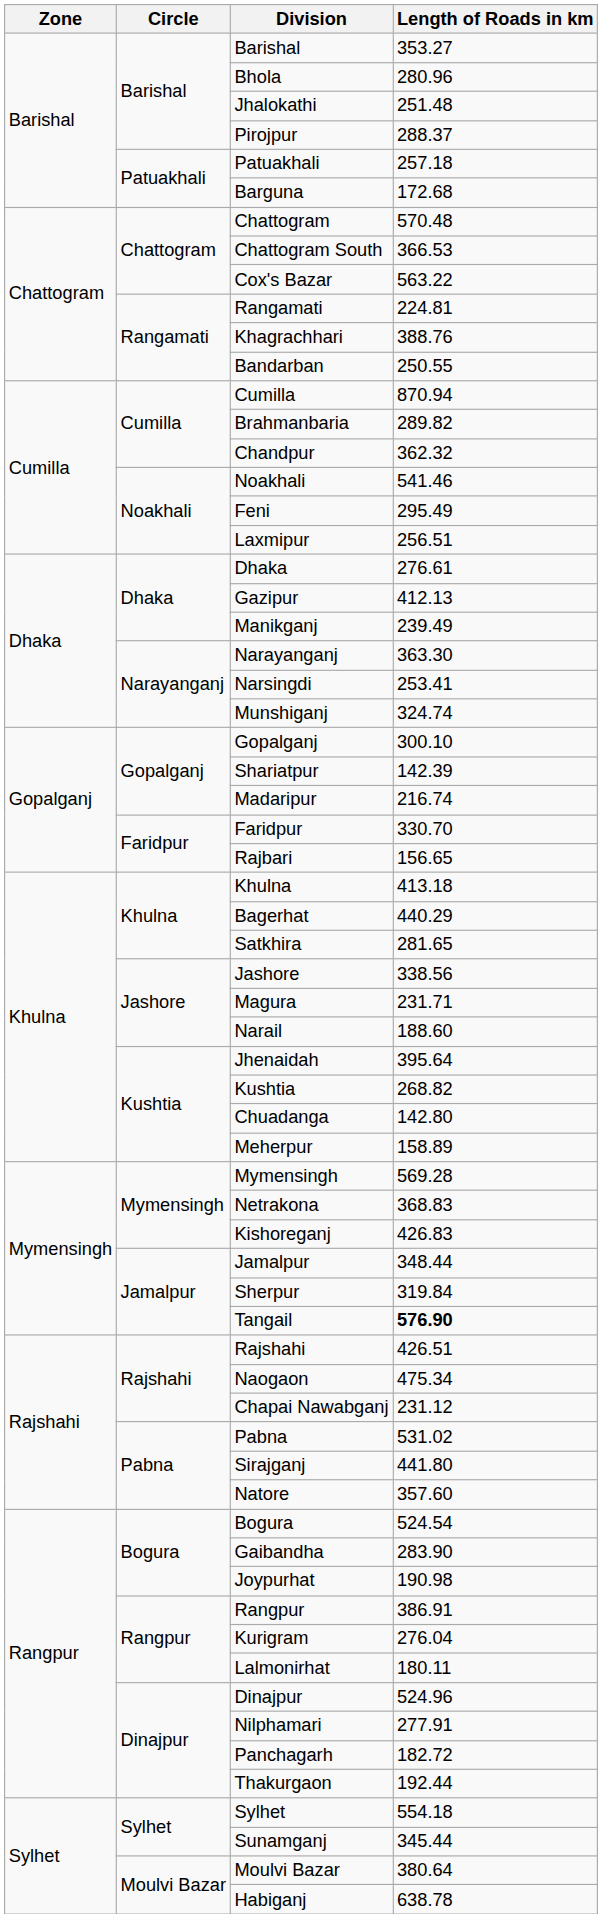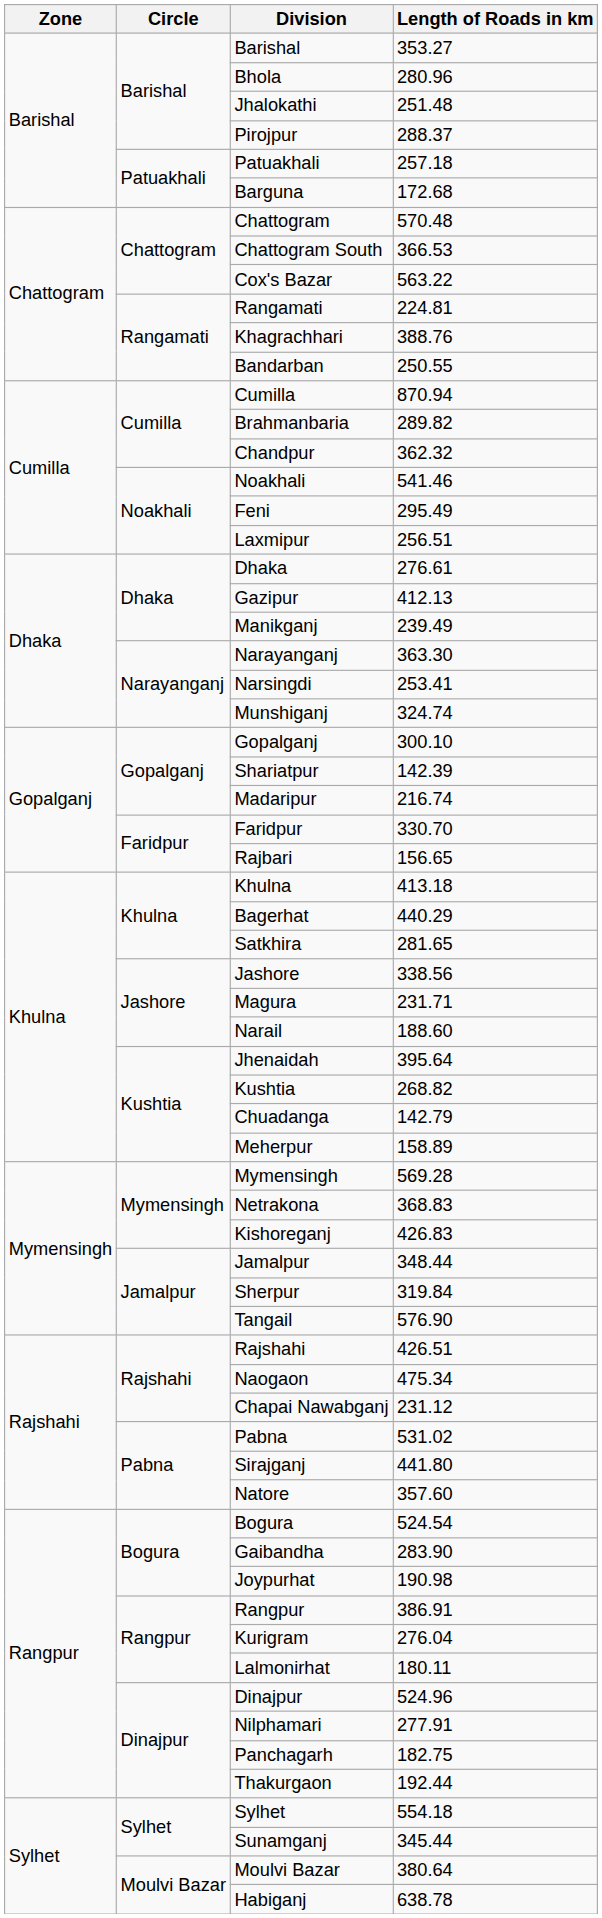Chuadanga | Length of Roads in km: 142.80 -> 142.79
Tangail | Length of Roads in km: bold -> normal
Panchagarh | Length of Roads in km: 182.72 -> 182.75
